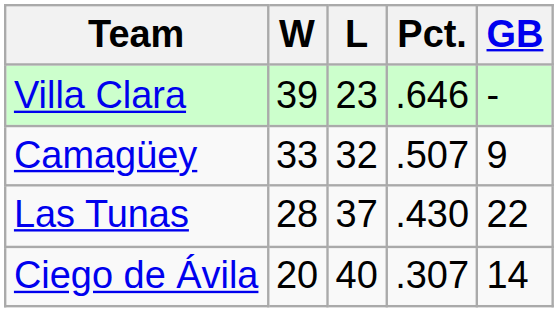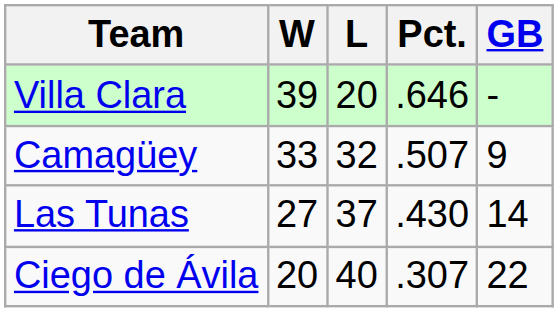Villa Clara | L: 23 -> 20
Las Tunas | W: 28 -> 27
Las Tunas | GB: 22 -> 14
Ciego de Ávila | GB: 14 -> 22
